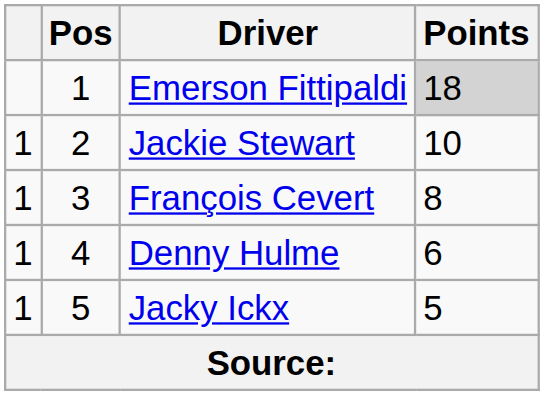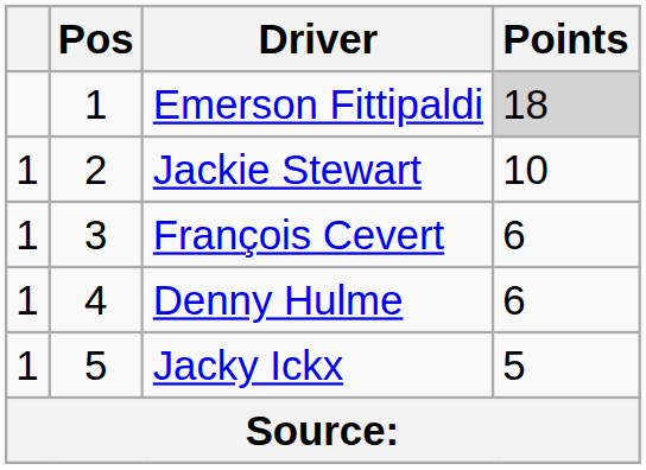François Cevert | Points: 8 -> 6
